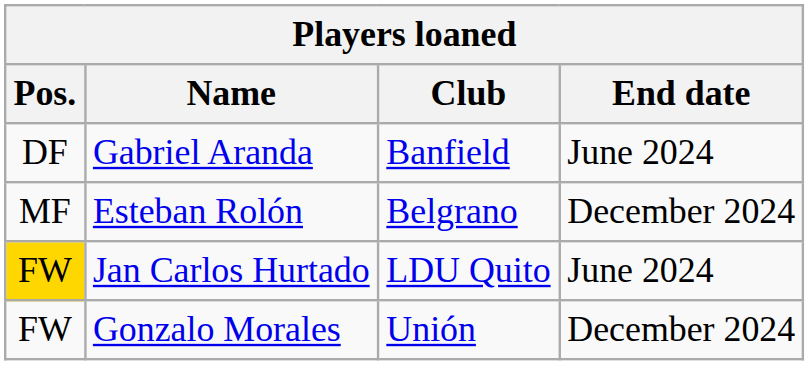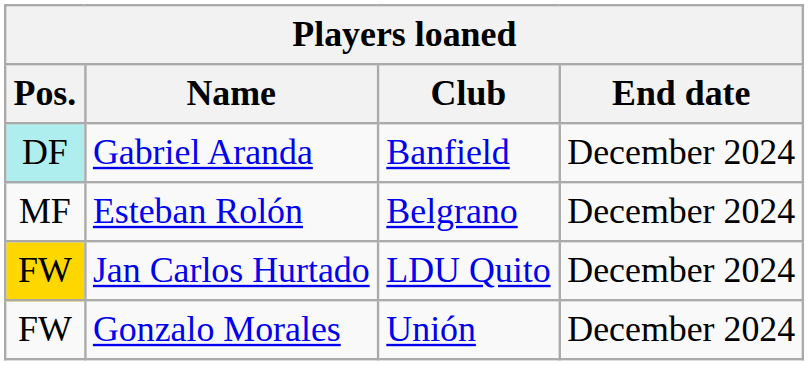Gabriel Aranda | Pos.: no background -> paleturquoise background
Gabriel Aranda | End date: June 2024 -> December 2024
Jan Carlos Hurtado | End date: June 2024 -> December 2024
